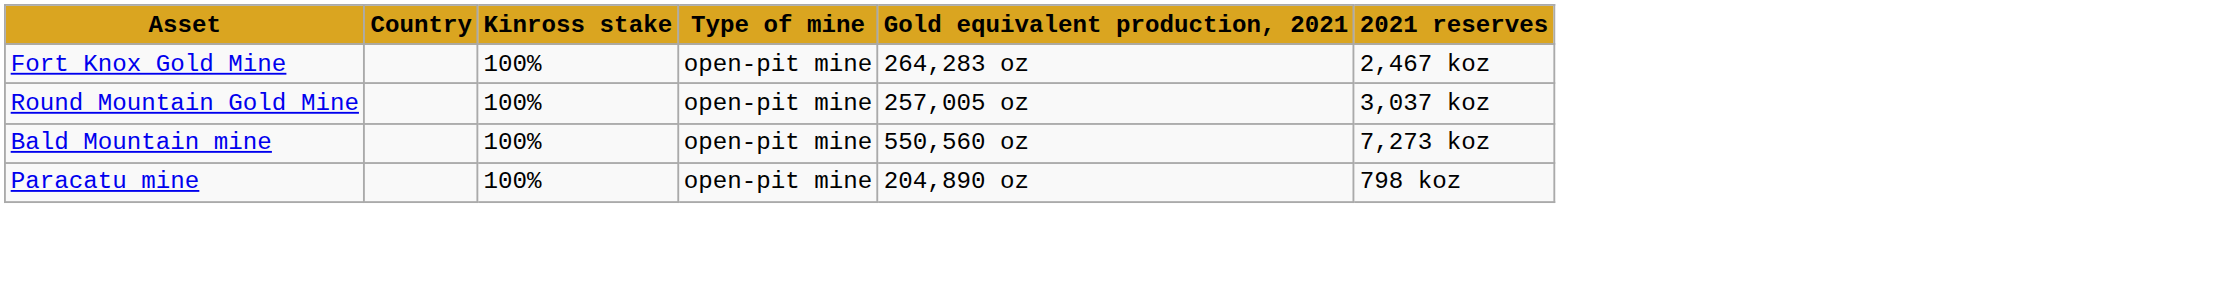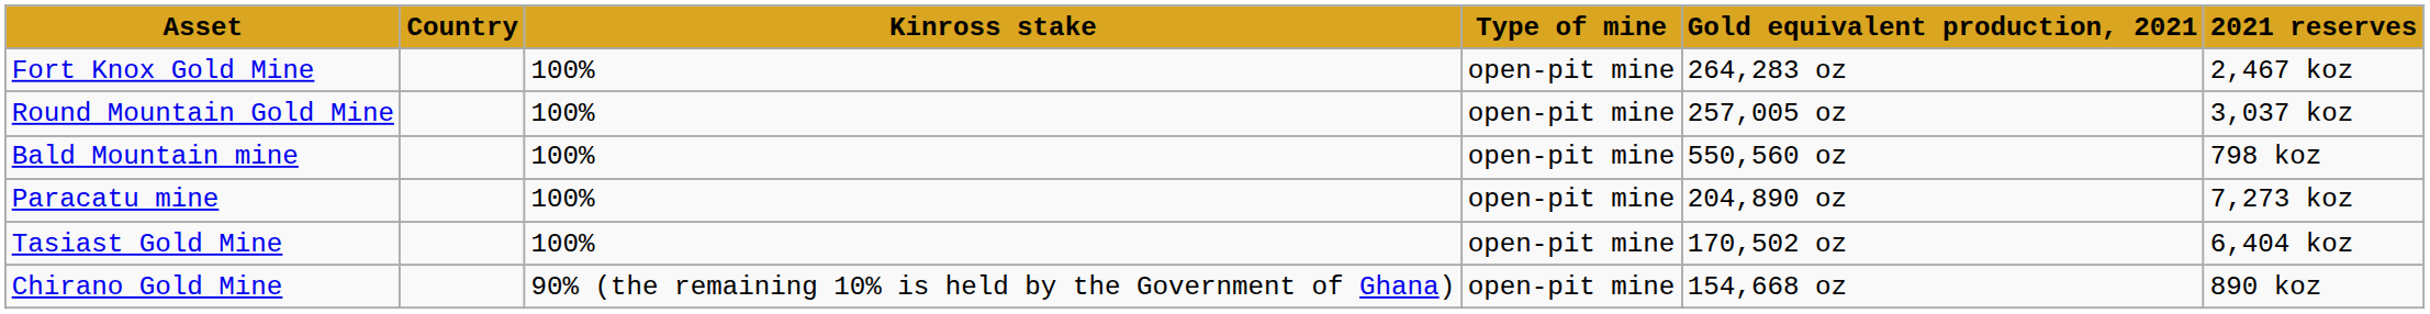Bald Mountain mine | 2021 reserves: 7,273 koz -> 798 koz
Paracatu mine | 2021 reserves: 798 koz -> 7,273 koz
+ row: Tasiast Gold Mine | 100% | open-pit mine | 170,502 oz | 6,404 koz
+ row: Chirano Gold Mine | 90% (the remaining 10% is held by the Government of Ghana) | open-pit mine | 154,668 oz | 890 koz
